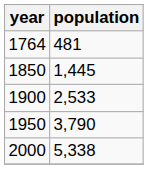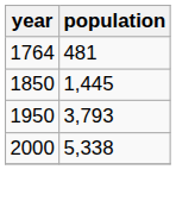- row: 1900 | 2,533
1950 | population: 3,790 -> 3,793
